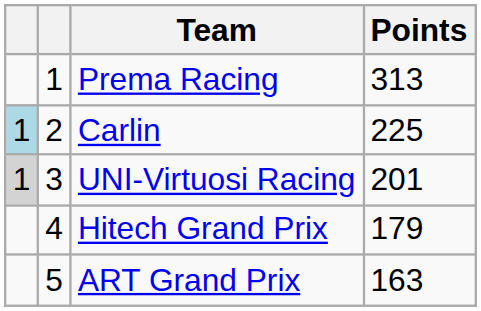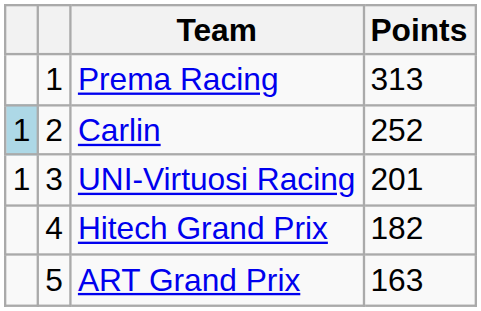Carlin | Points: 225 -> 252
UNI-Virtuosi Racing | column 1: lightgrey background -> no background
Hitech Grand Prix | Points: 179 -> 182
